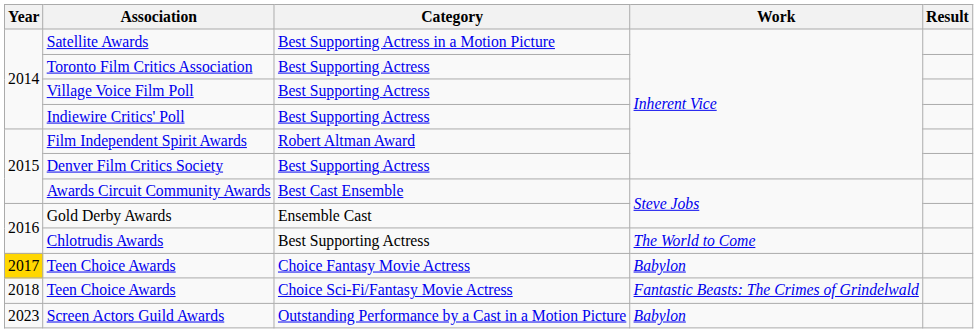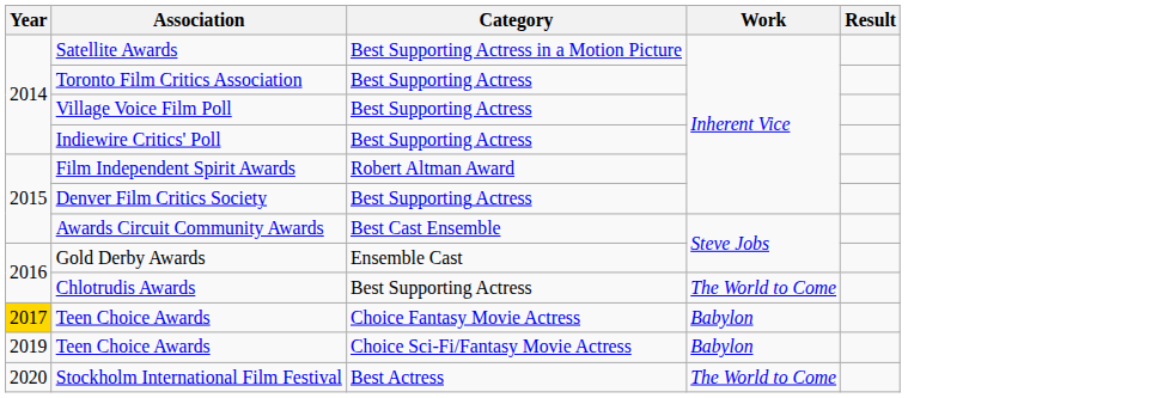Teen Choice Awards / Choice Sci-Fi/Fantasy Movie Actress | Year: 2018 -> 2019
Teen Choice Awards / Choice Sci-Fi/Fantasy Movie Actress | Work: Fantastic Beasts: The Crimes of Grindelwald -> Babylon
+ row: 2020 | Stockholm International Film Festival | Best Actress | The World to Come
- row: 2023 | Screen Actors Guild Awards | Outstanding Performance by a Cast in a Motion Picture | Babylon
